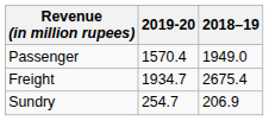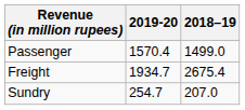Passenger | 2018–19: 1949.0 -> 1499.0
Sundry | 2018–19: 206.9 -> 207.0
